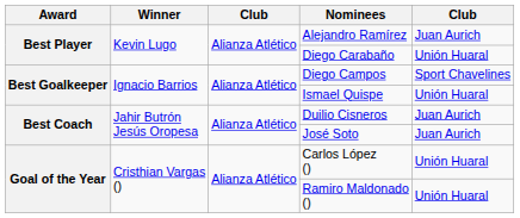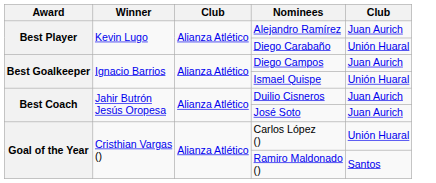Diego Campos | column 5: Sport Chavelines -> Juan Aurich
Ramiro Maldonado () | column 5: Unión Huaral -> Santos
